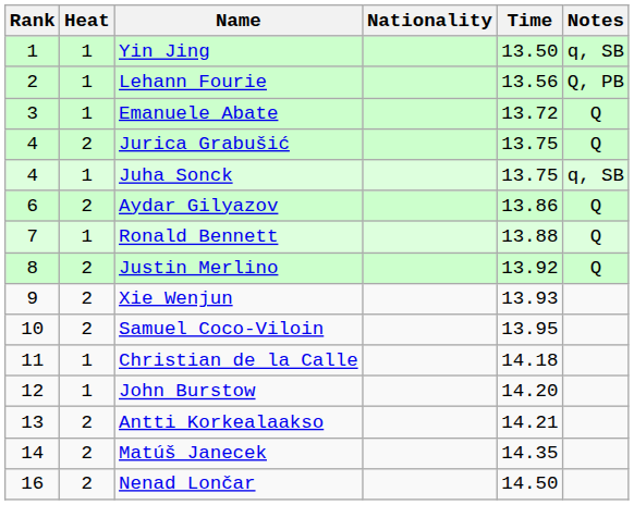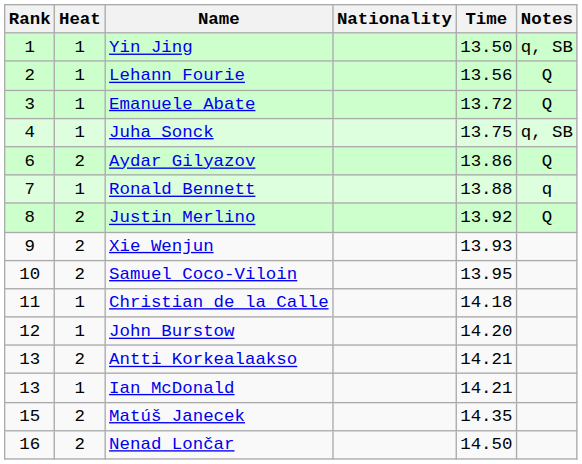Lehann Fourie | Notes: Q, PB -> Q
- row: 4 | 2 | Jurica Grabušić | 13.75 | Q
Ronald Bennett | Notes: Q -> q
+ row: 13 | 1 | Ian McDonald | 14.21
Matúš Janecek | Rank: 14 -> 15
